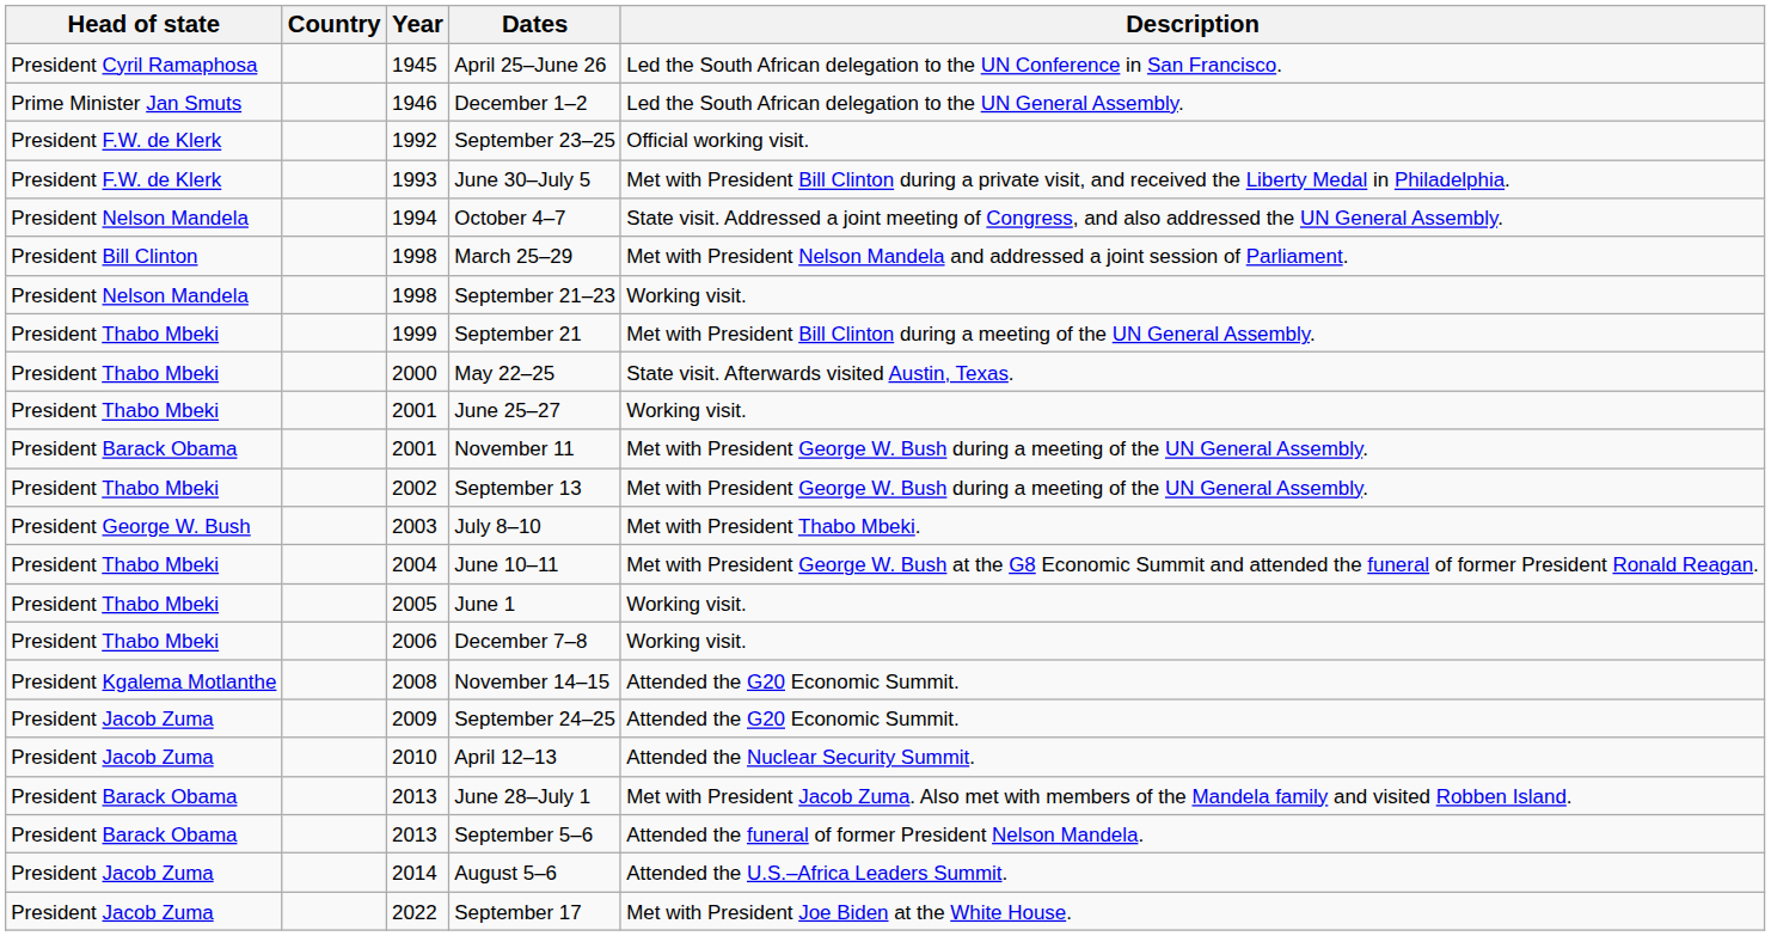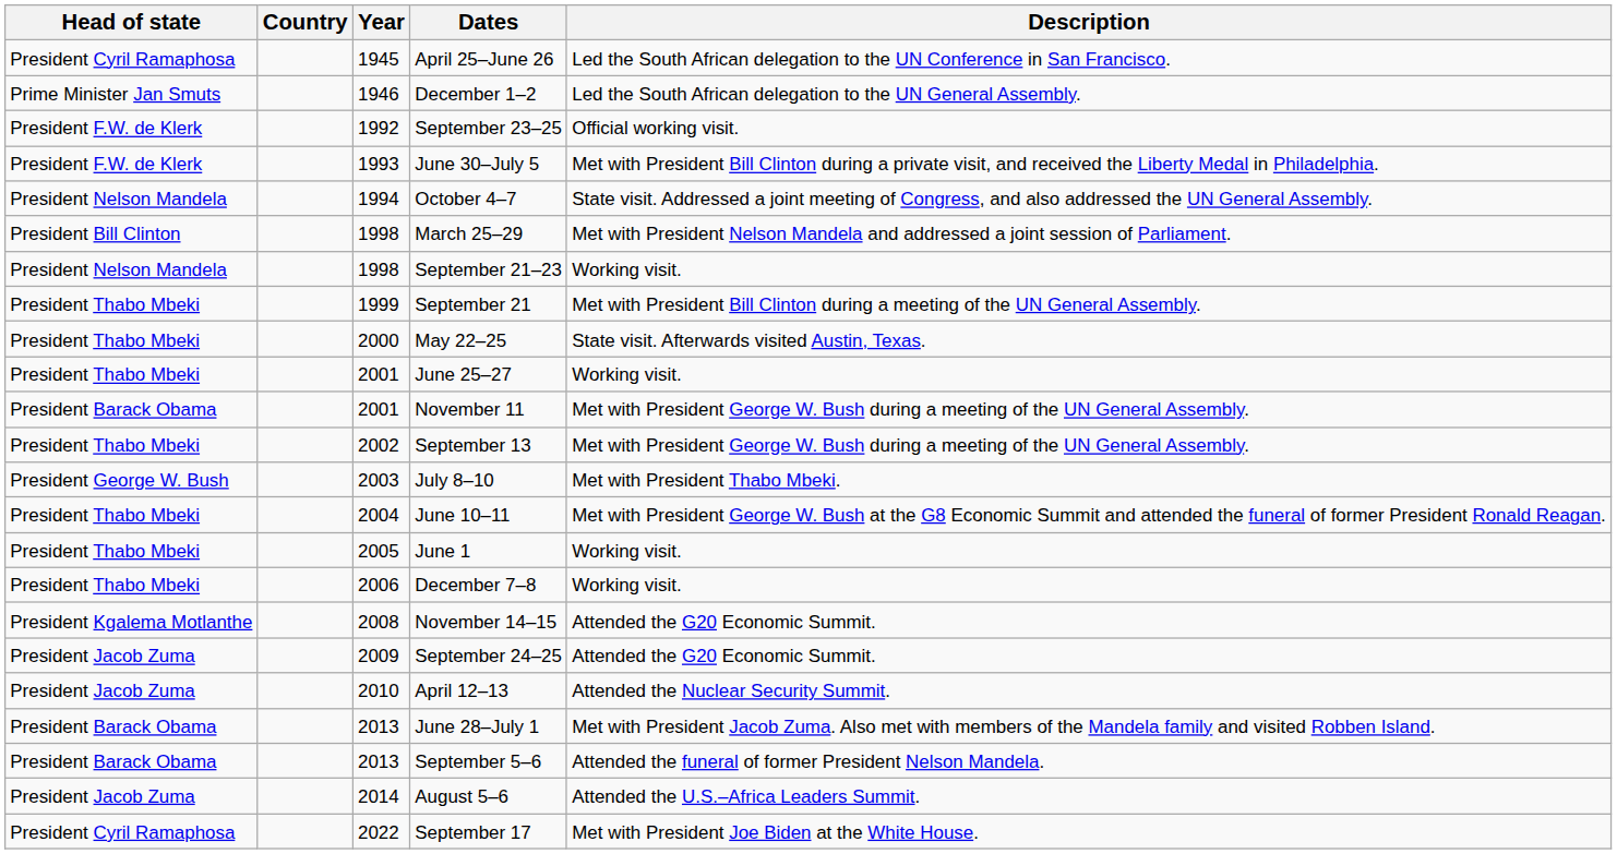September 17 | Head of state: President Jacob Zuma -> President Cyril Ramaphosa
